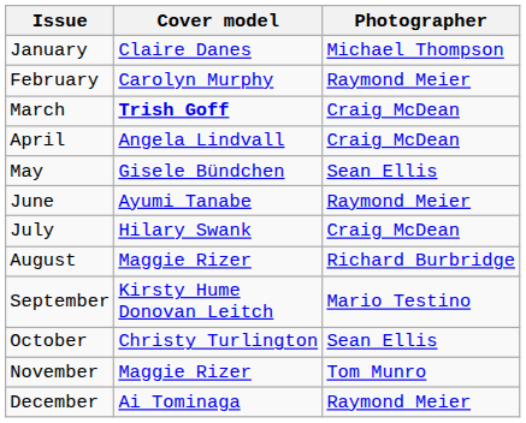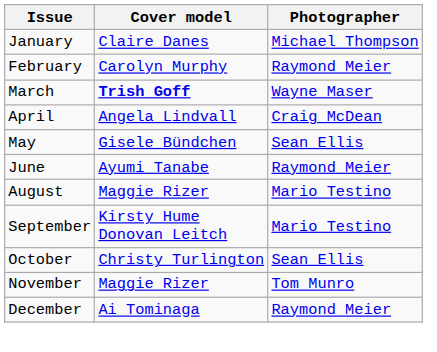March | Photographer: Craig McDean -> Wayne Maser
- row: July | Hilary Swank | Craig McDean
August | Photographer: Richard Burbridge -> Mario Testino
